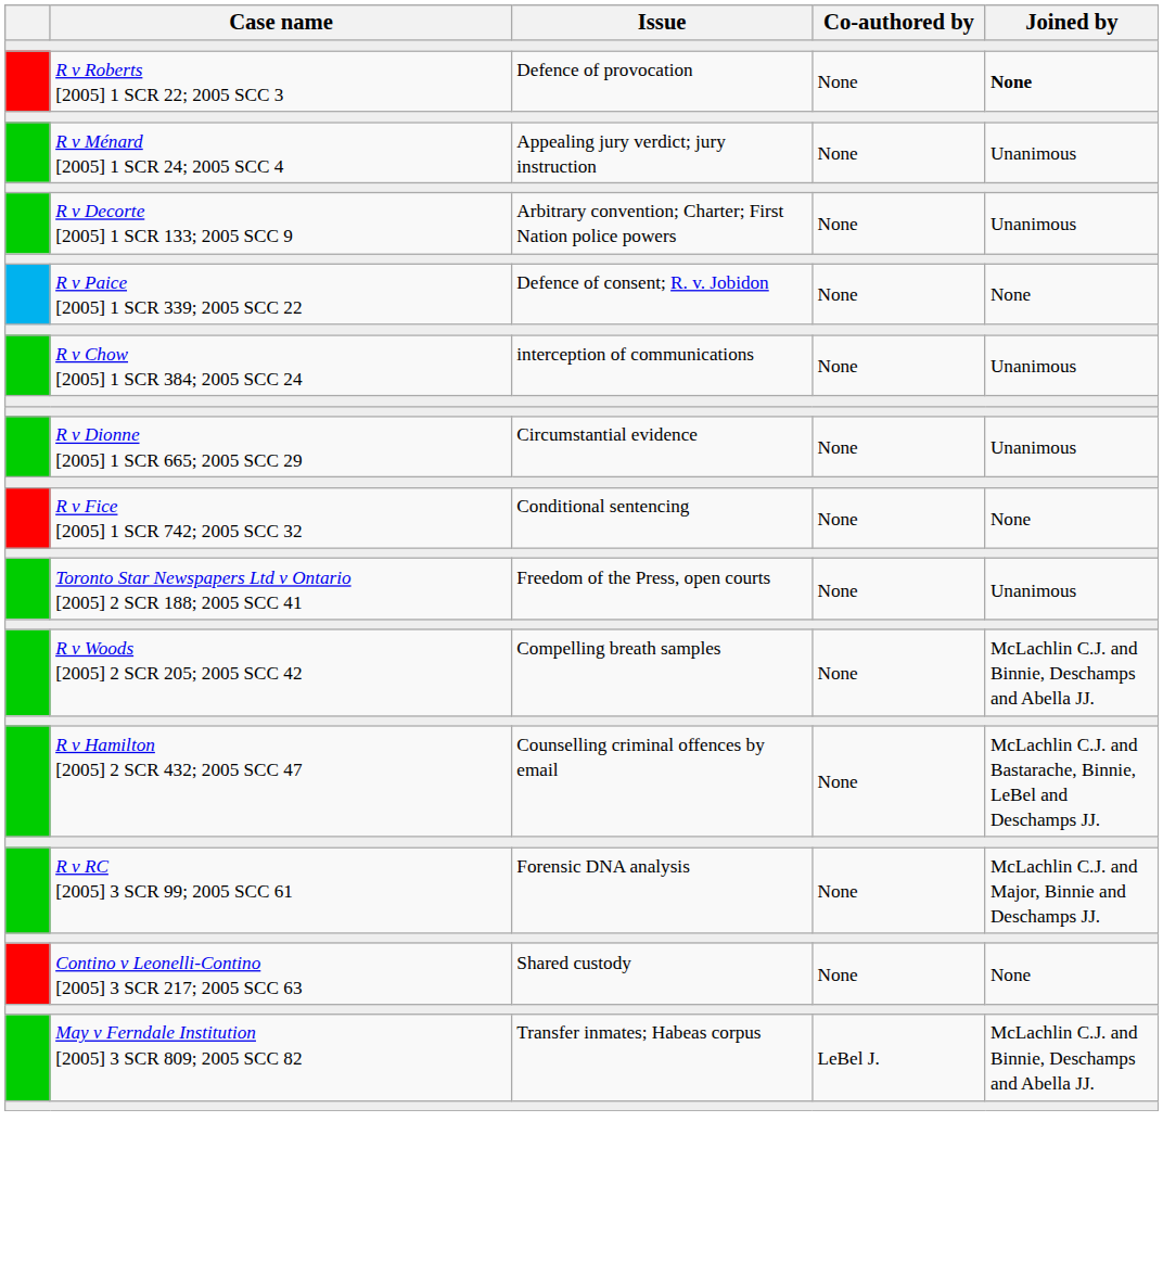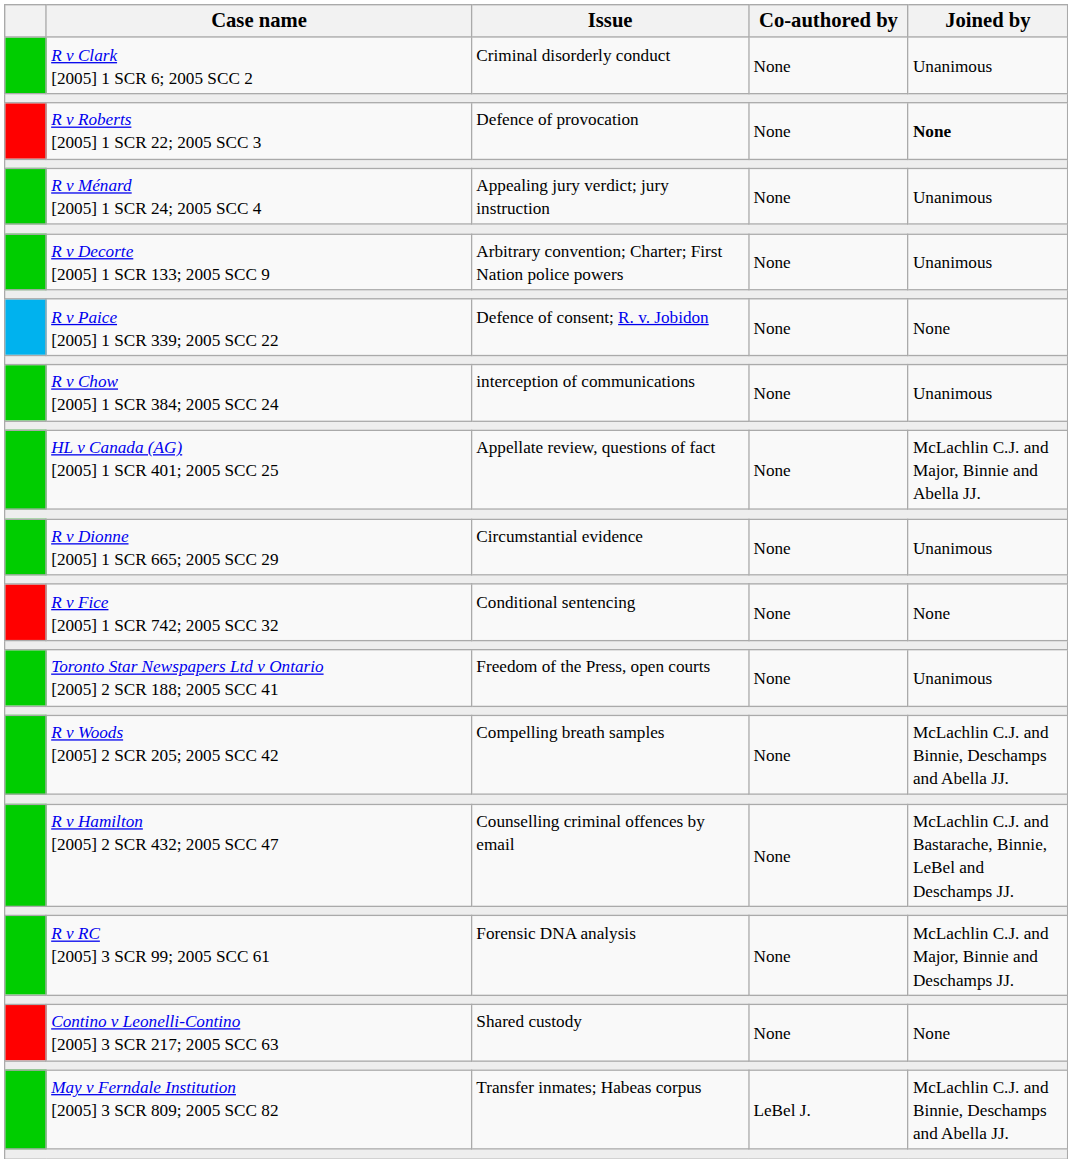+ row: R v Clark [2005] 1 SCR 6; 2005 SCC 2 | Criminal disorderly conduct | None | Unanimous
+ row: HL v Canada (AG) [2005] 1 SCR 401; 2005 SCC 25 | Appellate review, questions of fact | None | McLachlin C.J. and Major, Binnie and Abella JJ.
